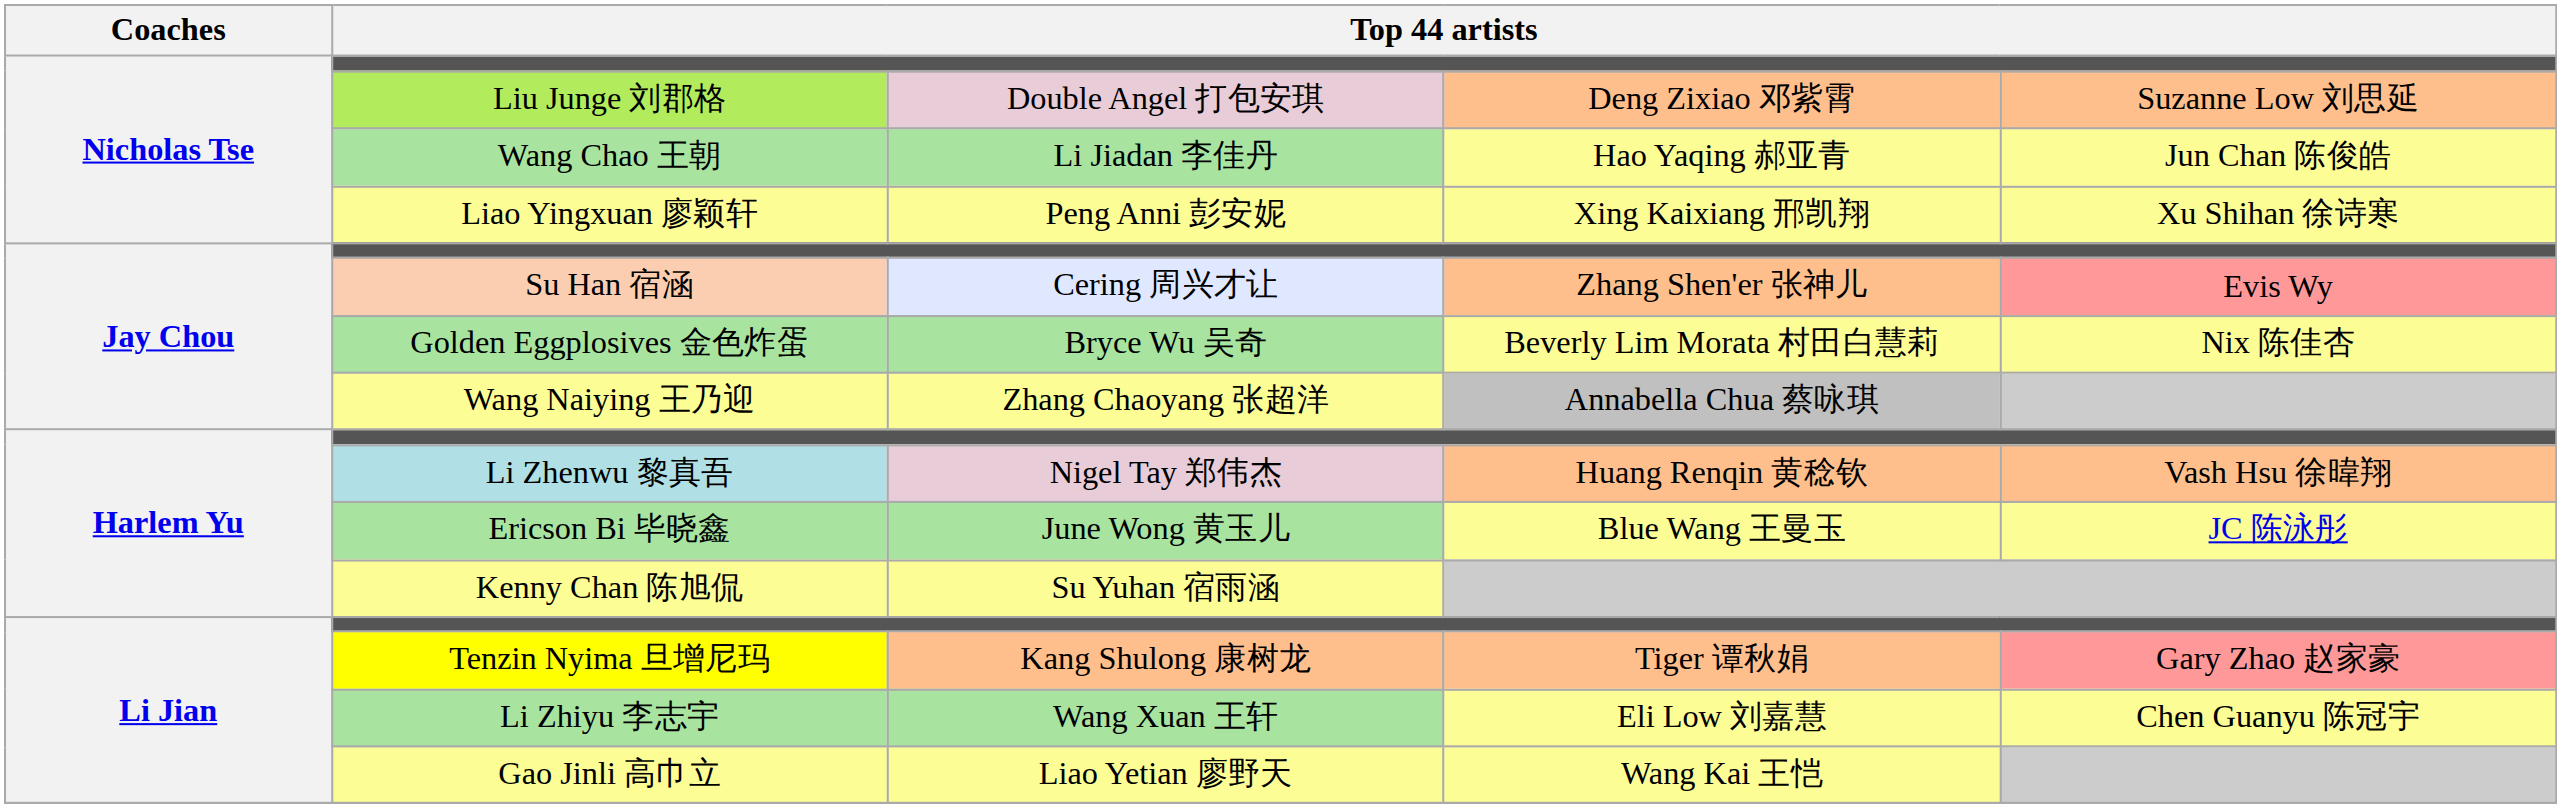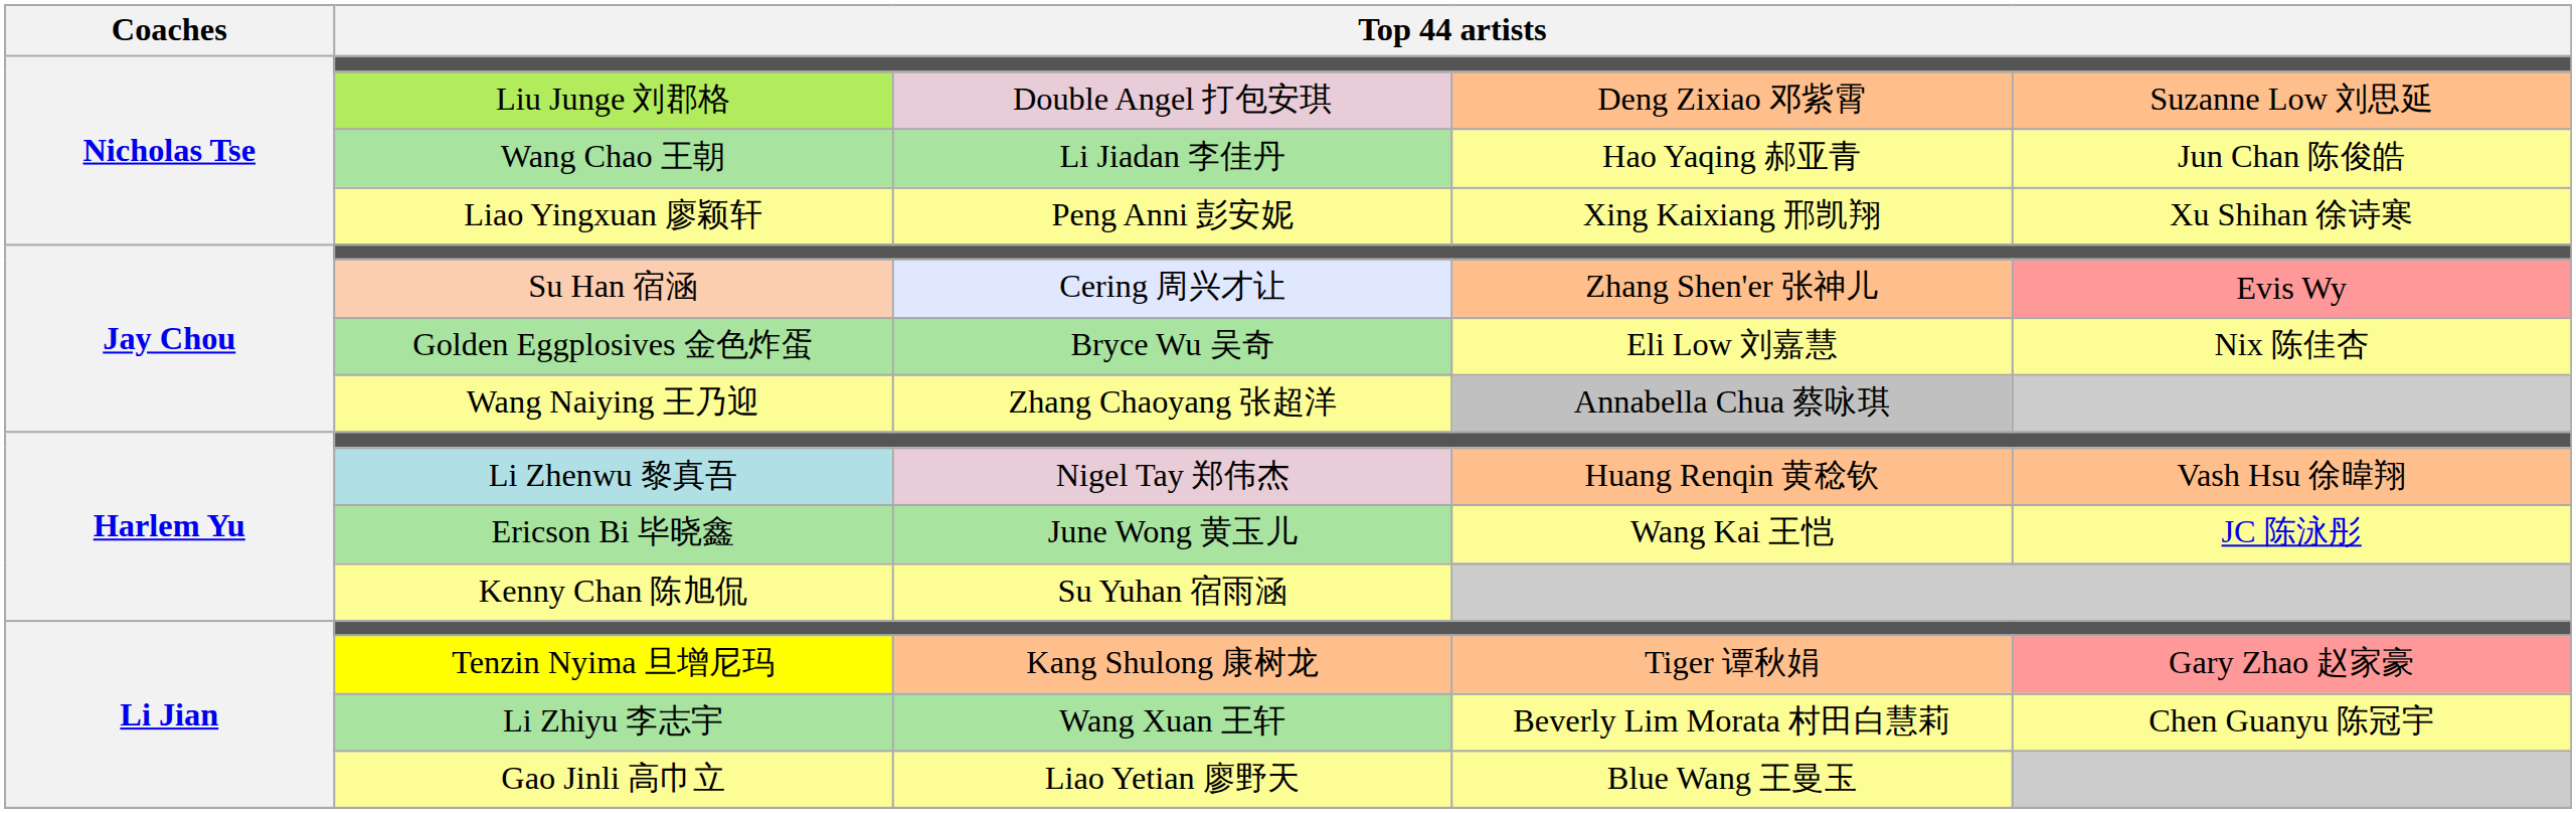Golden Eggplosives 金色炸蛋 | column 4: Beverly Lim Morata 村田白慧莉 -> Eli Low 刘嘉慧
Ericson Bi 毕晓鑫 | column 4: Blue Wang 王曼玉 -> Wang Kai 王恺
Li Zhiyu 李志宇 | column 4: Eli Low 刘嘉慧 -> Beverly Lim Morata 村田白慧莉
Gao Jinli 高巾立 | column 4: Wang Kai 王恺 -> Blue Wang 王曼玉
